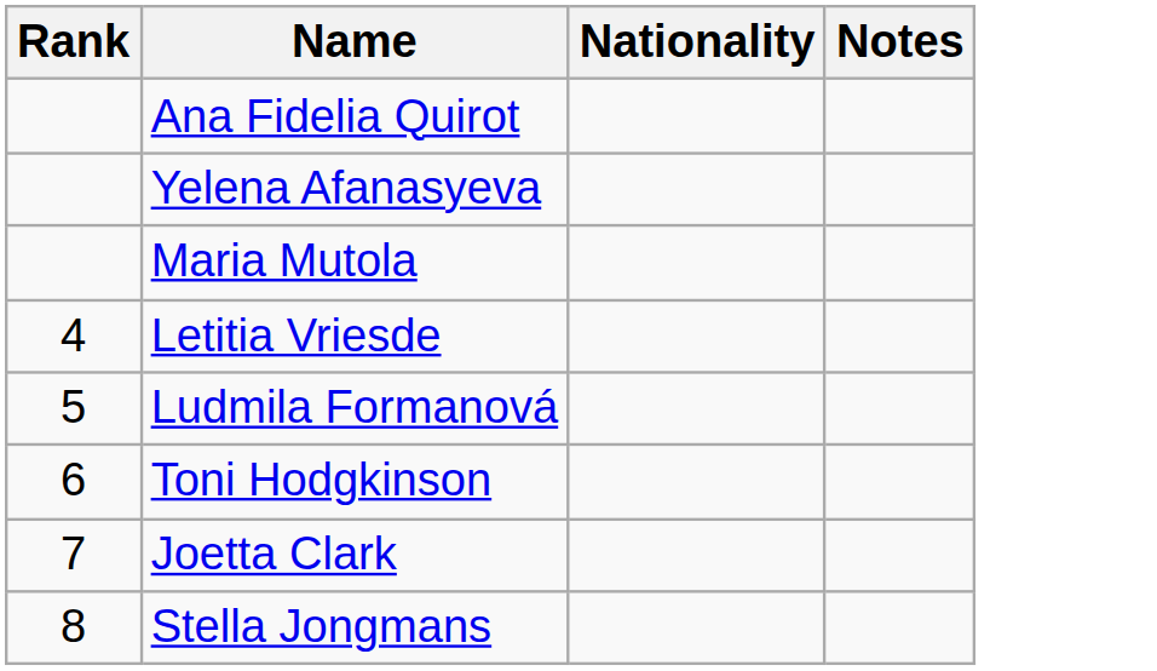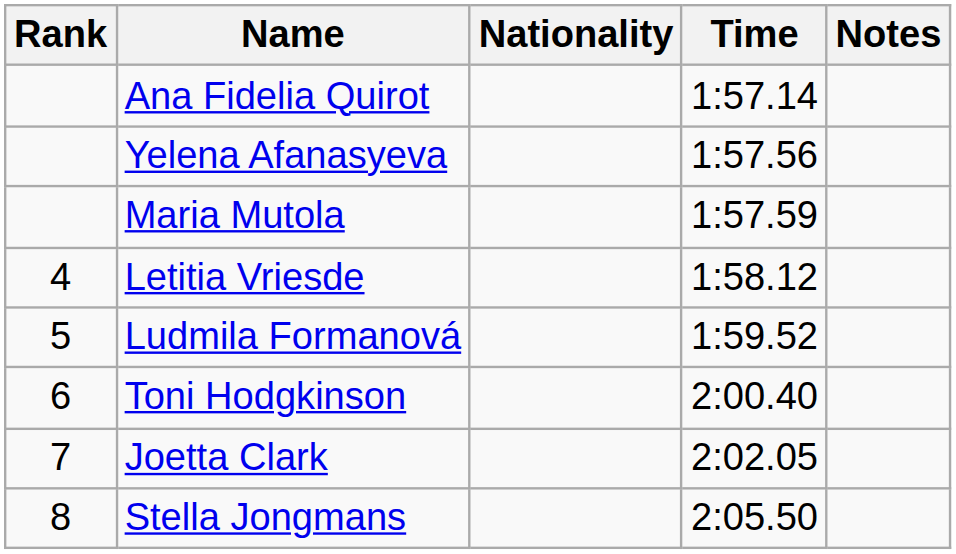+ column: Time | 1:57.14 | 1:57.56 | 1:57.59 | 1:58.12 | 1:59.52 | 2:00.40 | 2:02.05 | 2:05.50
